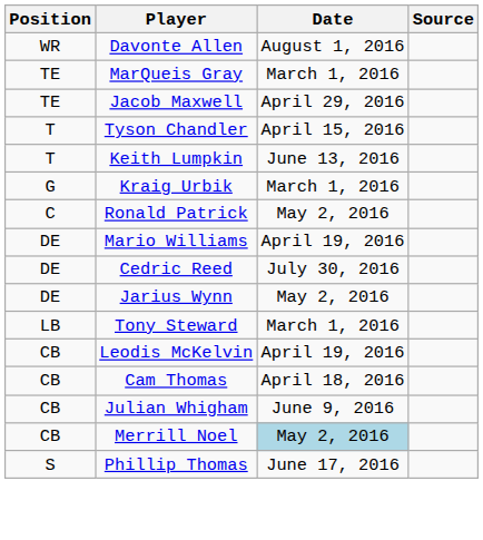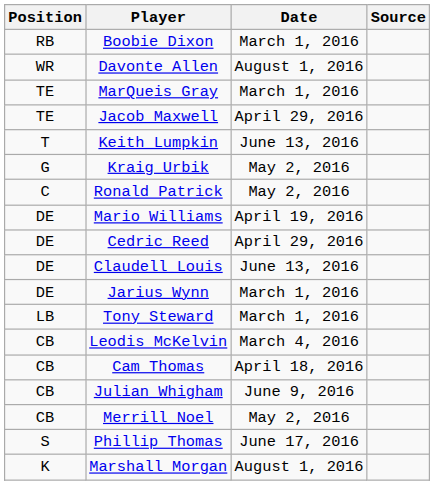+ row: RB | Boobie Dixon | March 1, 2016
- row: T | Tyson Chandler | April 15, 2016
Kraig Urbik | Date: March 1, 2016 -> May 2, 2016
Cedric Reed | Date: July 30, 2016 -> April 29, 2016
+ row: DE | Claudell Louis | June 13, 2016
Jarius Wynn | Date: May 2, 2016 -> March 1, 2016
Leodis McKelvin | Date: April 19, 2016 -> March 4, 2016
Merrill Noel | Date: lightblue background -> no background
+ row: K | Marshall Morgan | August 1, 2016
